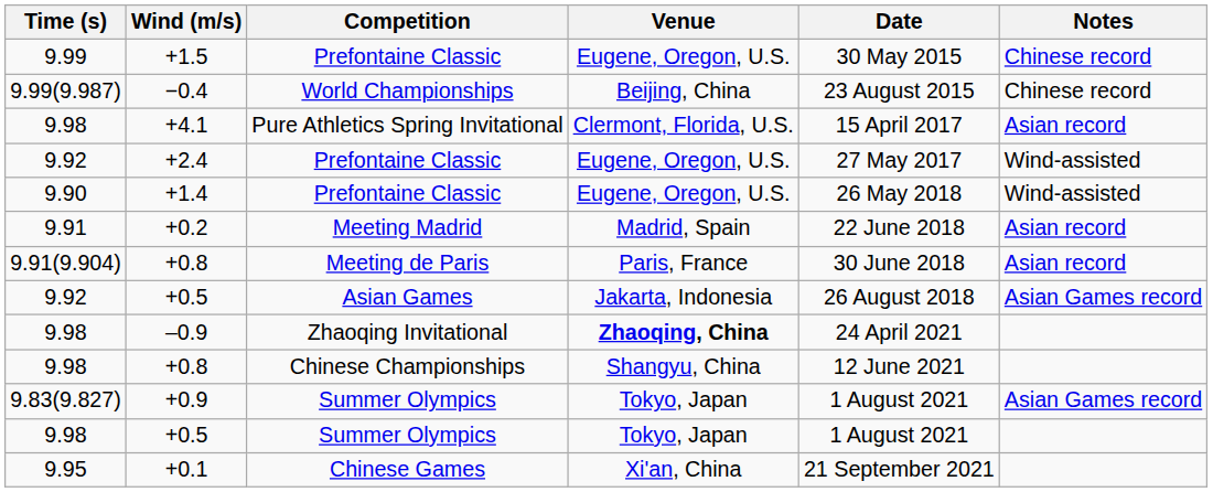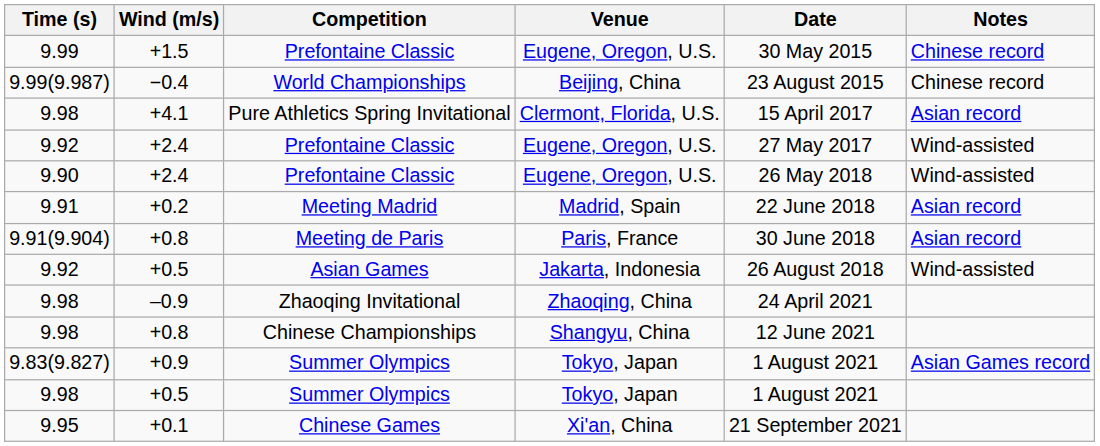9.90 / Prefontaine Classic | Wind (m/s): +1.4 -> +2.4
Asian Games | Notes: Asian Games record -> Wind-assisted
Zhaoqing Invitational | Venue: bold -> normal
